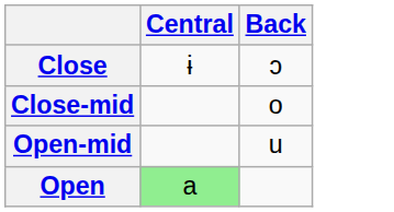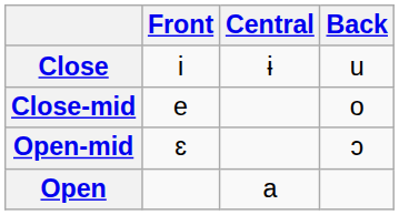+ column: Front | i | e | ɛ
Close | Back: ɔ -> u
Open-mid | Back: u -> ɔ
Open | Central: lightgreen background -> no background
